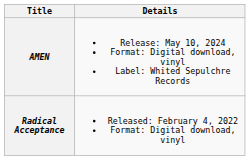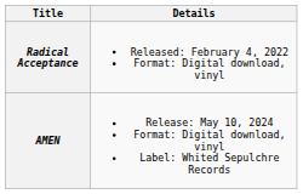rows swapped: Radical Acceptance <-> AMEN
